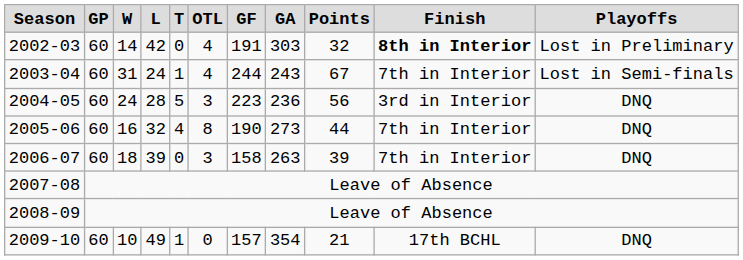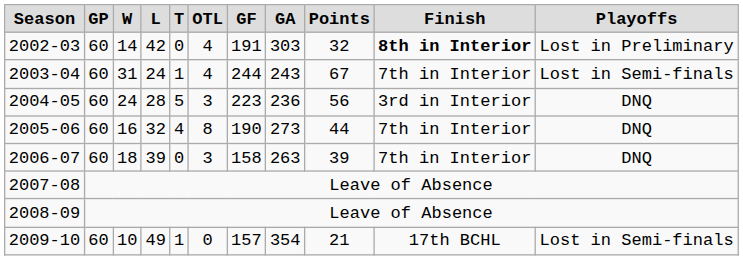2009-10 | Playoffs: DNQ -> Lost in Semi-finals
